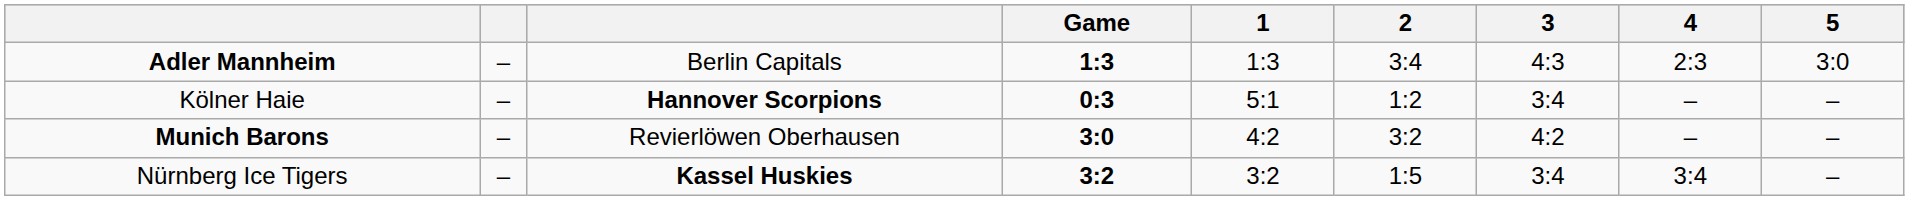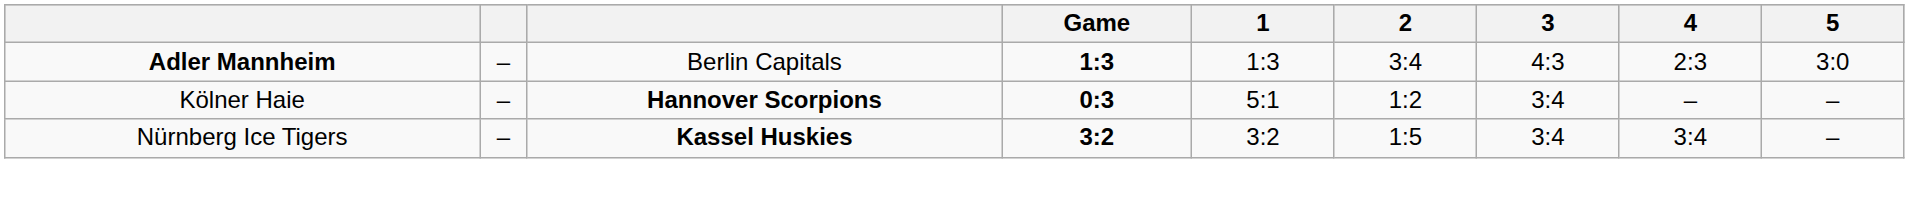- row: Munich Barons | – | Revierlöwen Oberhausen | 3:0 | 4:2 | 3:2 | 4:2 | – | –
